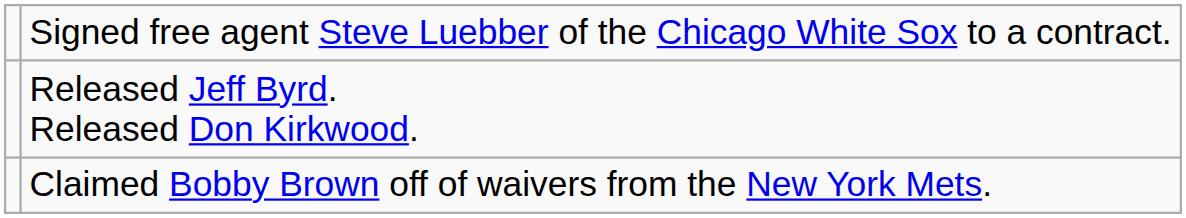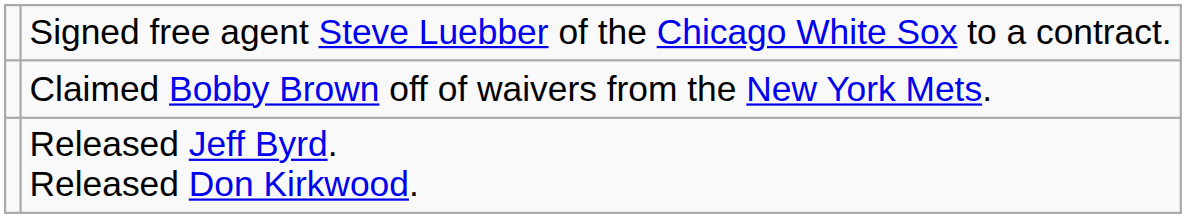rows swapped: Claimed Bobby Brown off of waivers from the New York Mets. <-> Released Jeff Byrd. Released Don Kirkwood.
